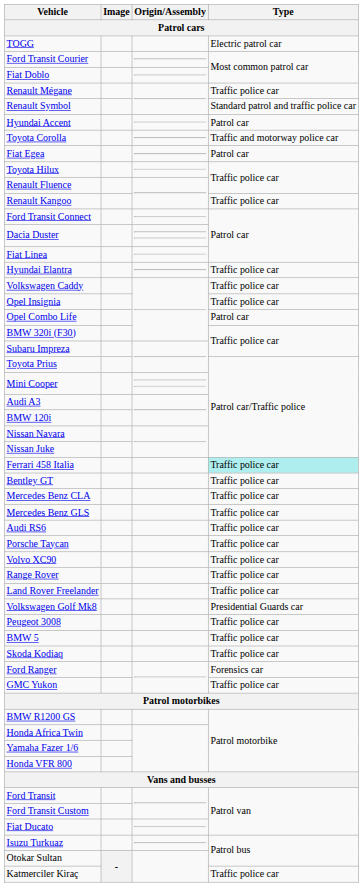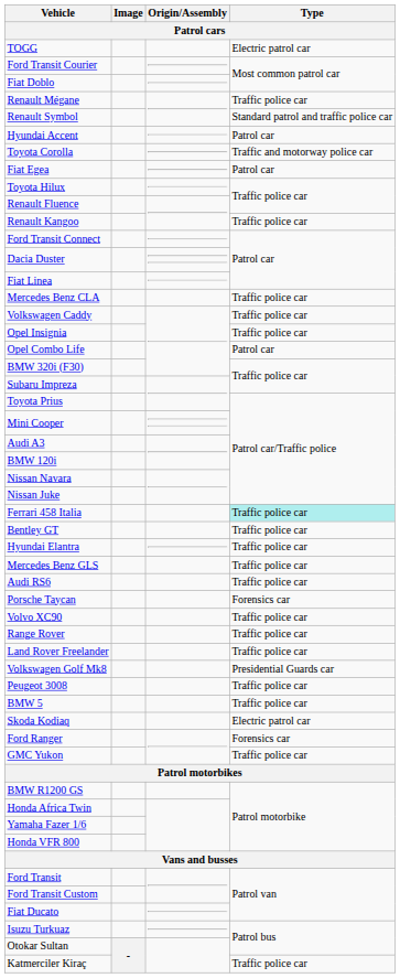rows swapped: Hyundai Elantra <-> Mercedes Benz CLA
Porsche Taycan | Type: Traffic police car -> Forensics car
Skoda Kodiaq | Type: Traffic police car -> Electric patrol car
